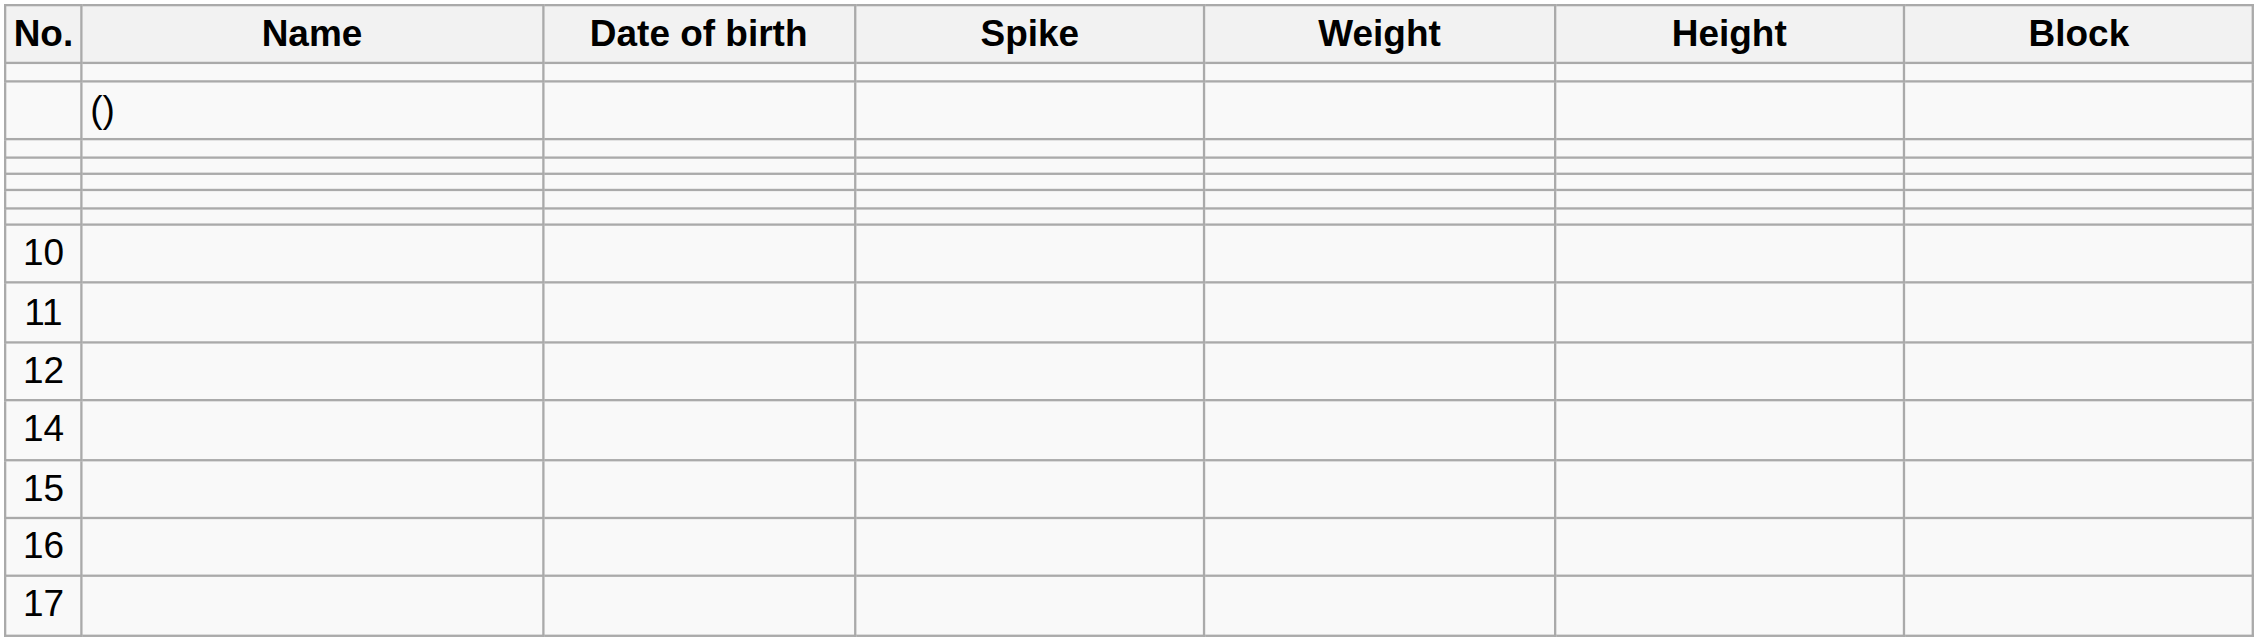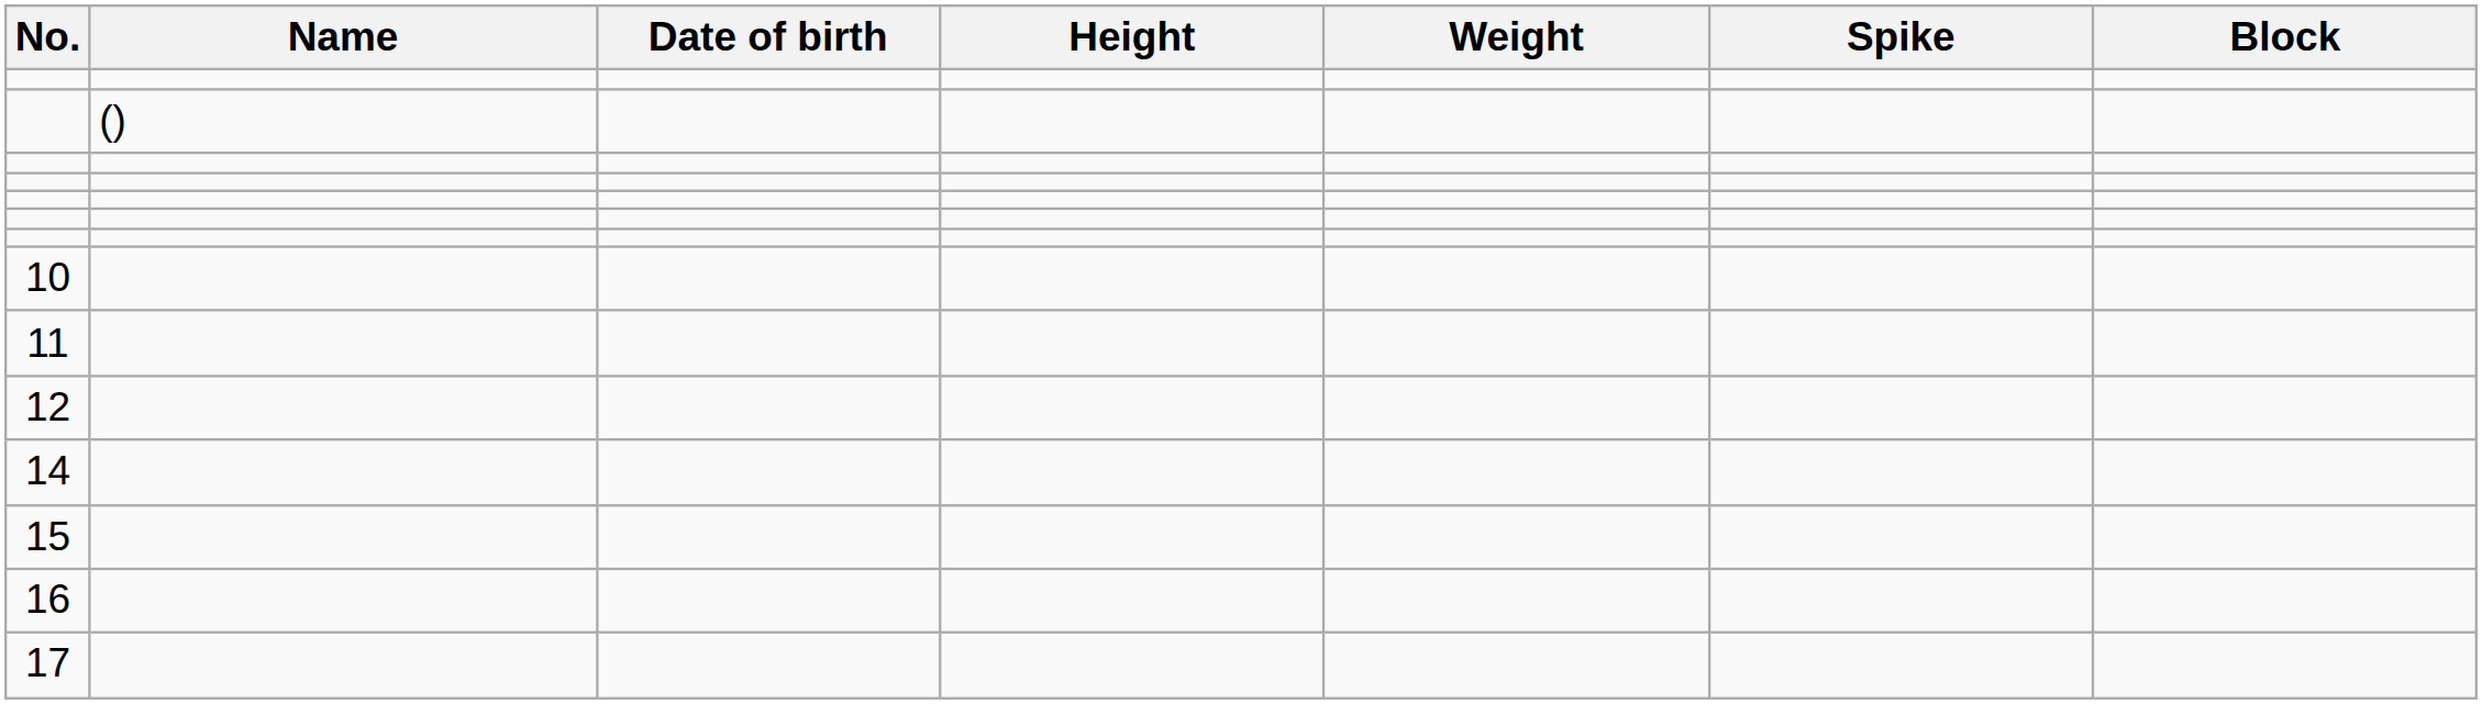columns swapped: Height <-> Spike
